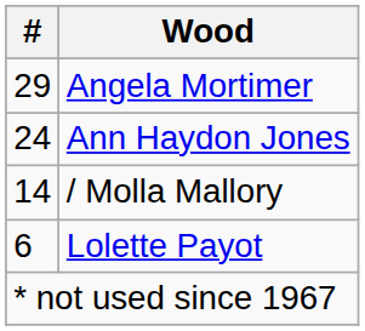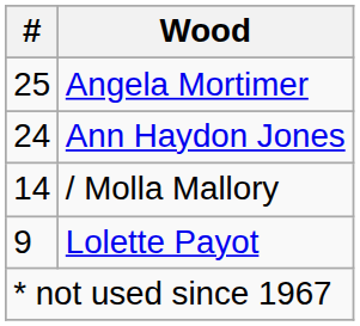Angela Mortimer | #: 29 -> 25
Lolette Payot | #: 6 -> 9
